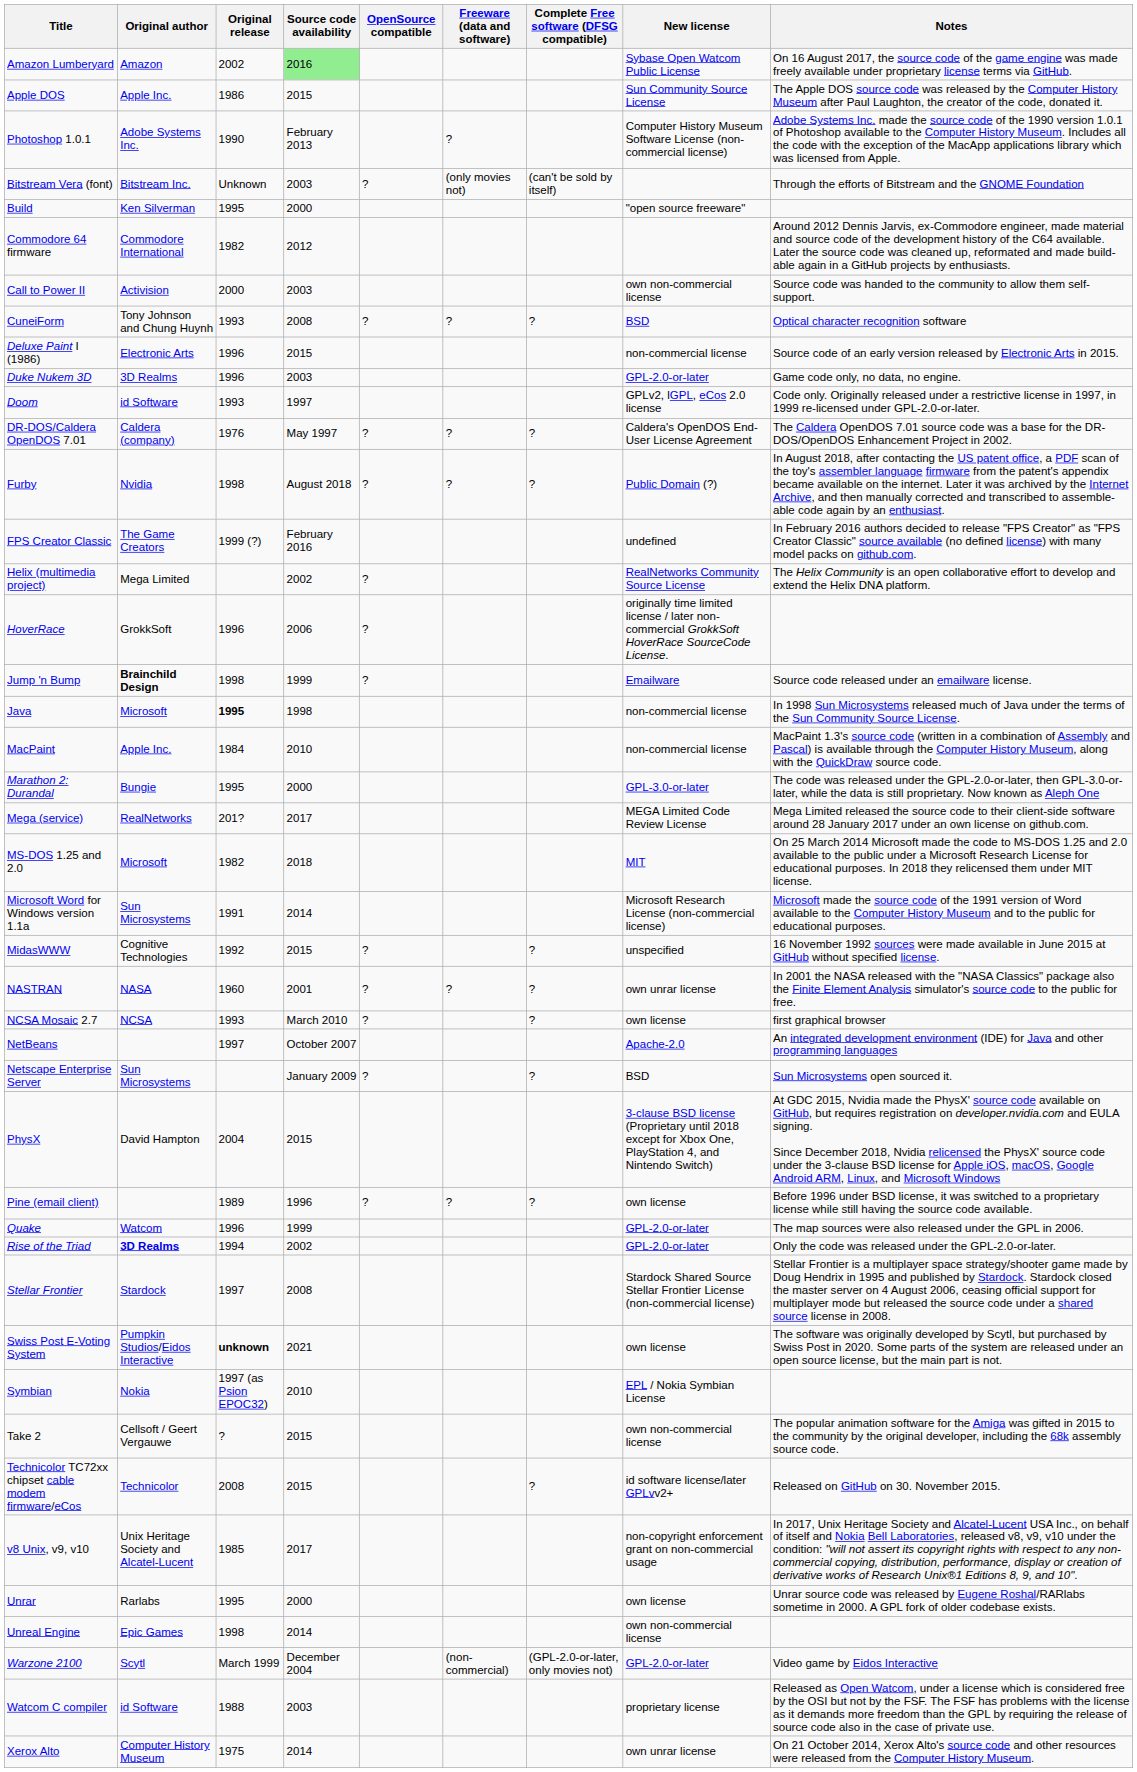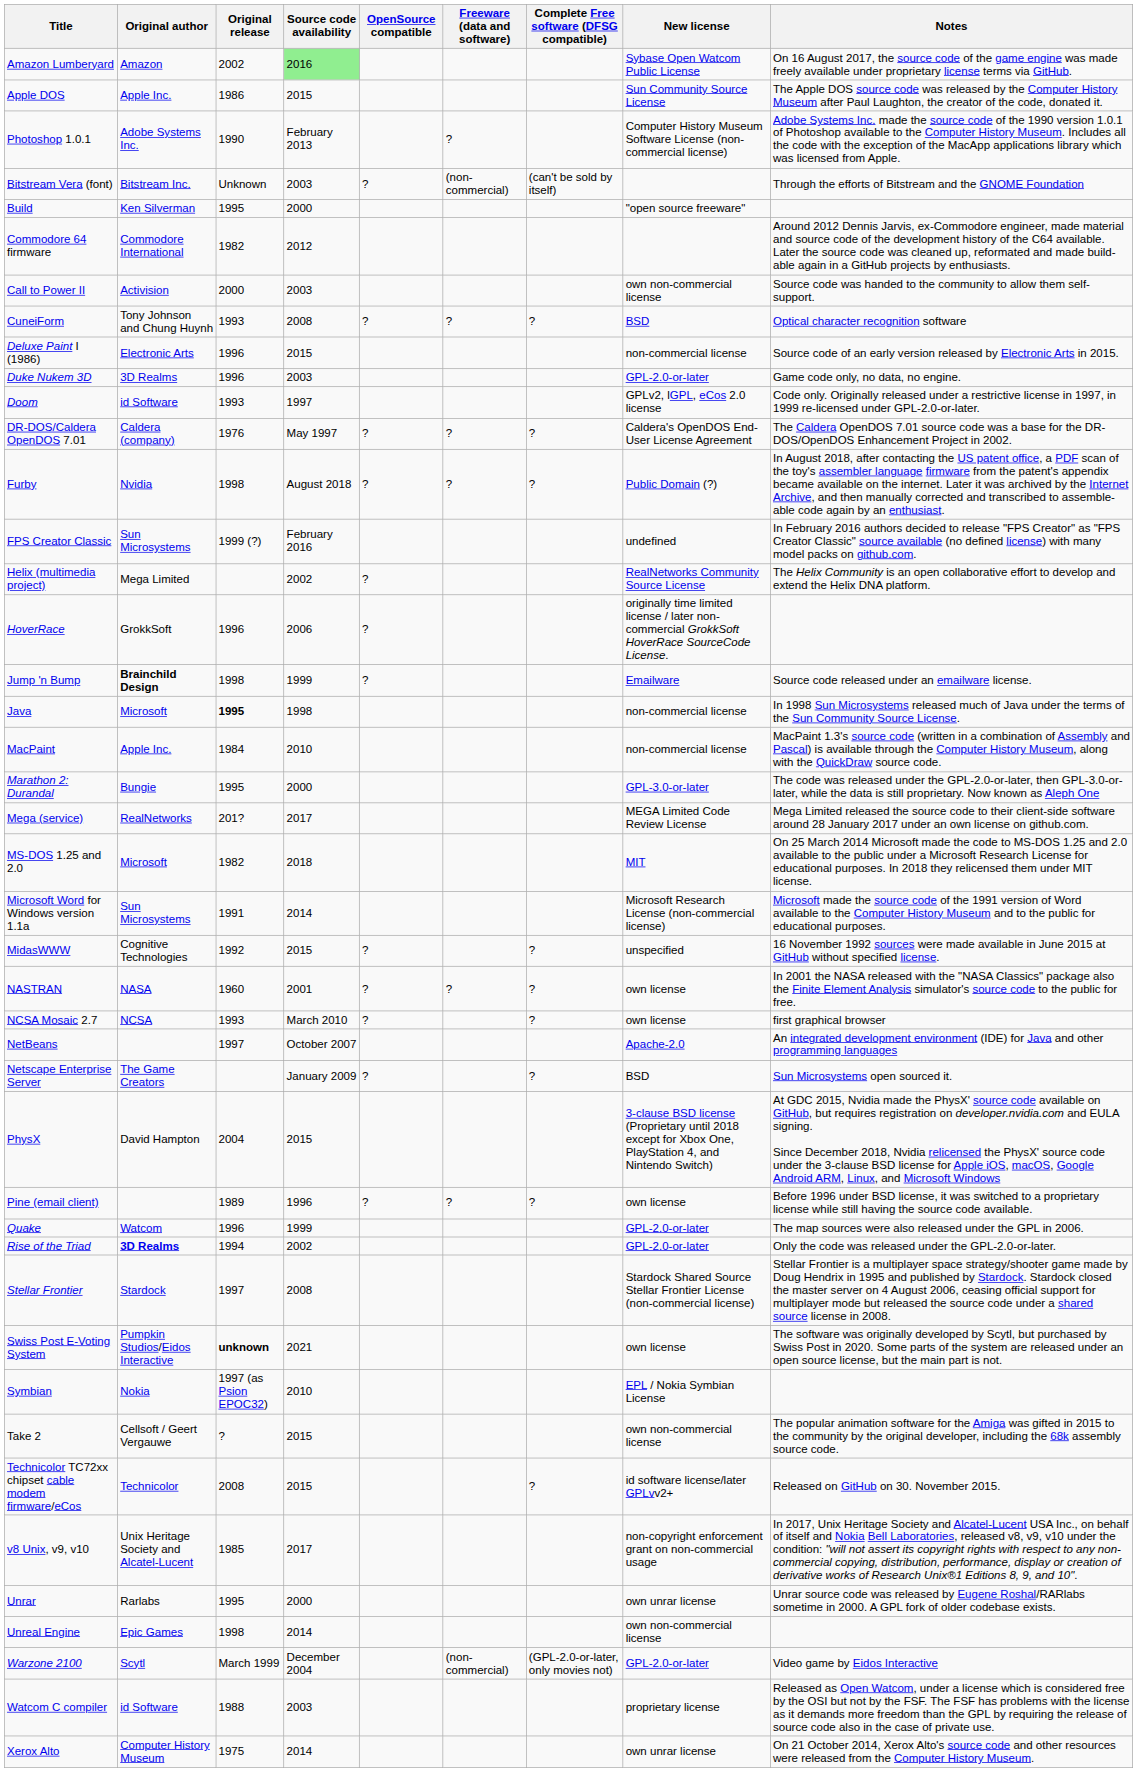Bitstream Vera (font) | Freeware (data and software): (only movies not) -> (non-commercial)
FPS Creator Classic | Original author: The Game Creators -> Sun Microsystems
NASTRAN | New license: own unrar license -> own license
Netscape Enterprise Server | Original author: Sun Microsystems -> The Game Creators
Unrar | New license: own license -> own unrar license
